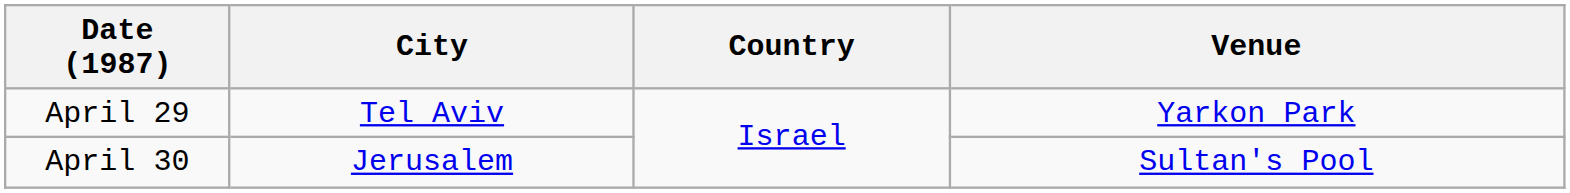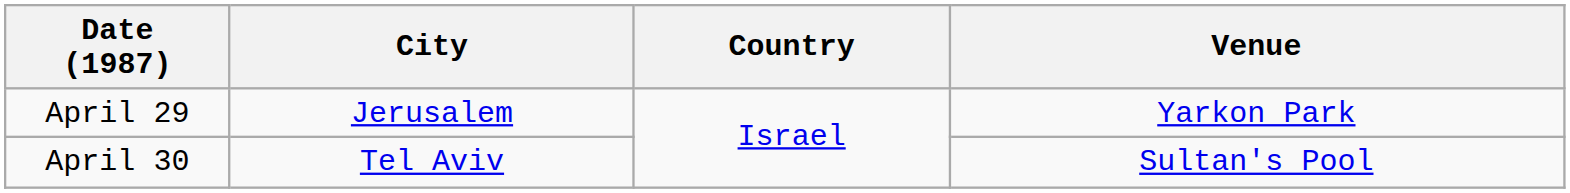April 29 | City: Tel Aviv -> Jerusalem
April 30 | City: Jerusalem -> Tel Aviv
